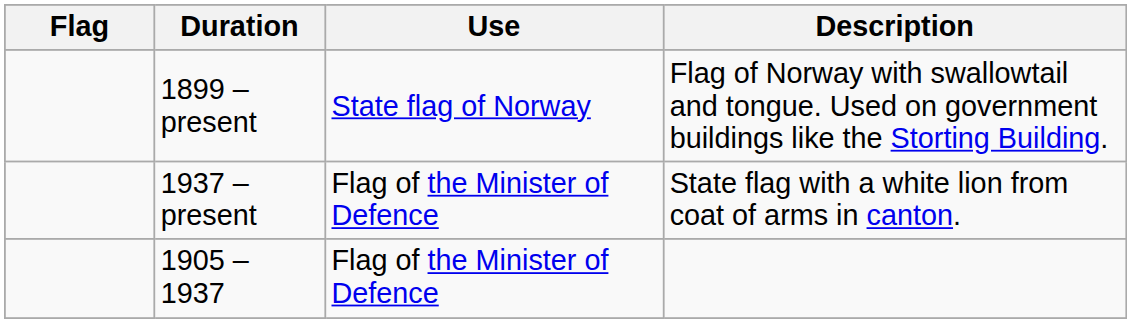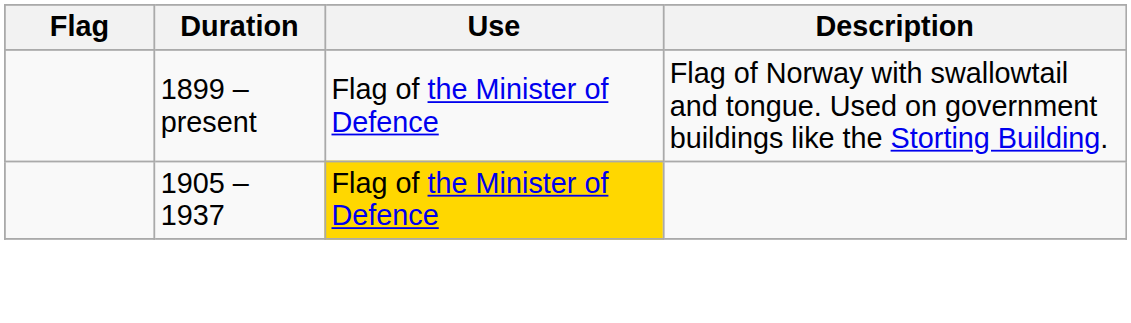1899 – present | Use: State flag of Norway -> Flag of the Minister of Defence
- row: 1937 – present | Flag of the Minister of Defence | State flag with a white lion from coat of arms in canton.
1905 – 1937 | Use: no background -> gold background
